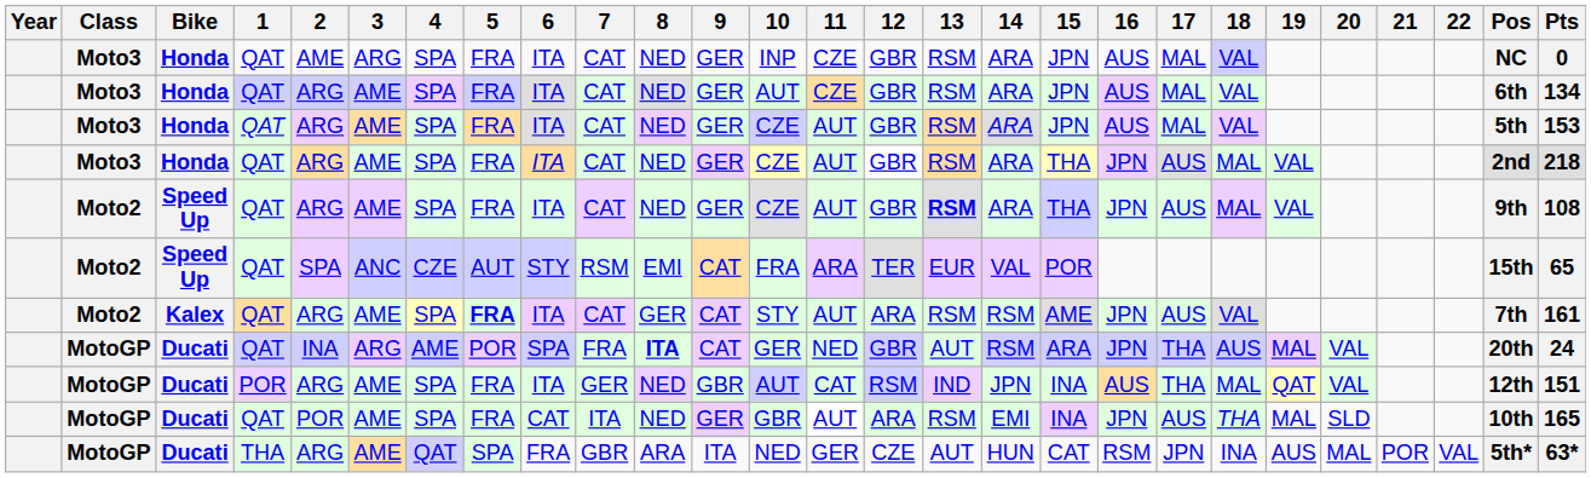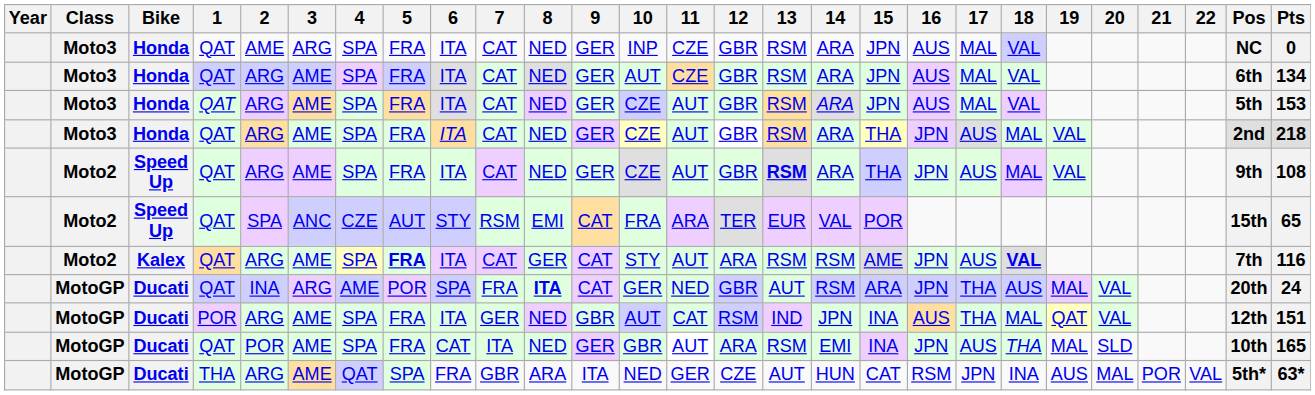Kalex | 18: normal -> bold
Kalex | Pts: 161 -> 116
